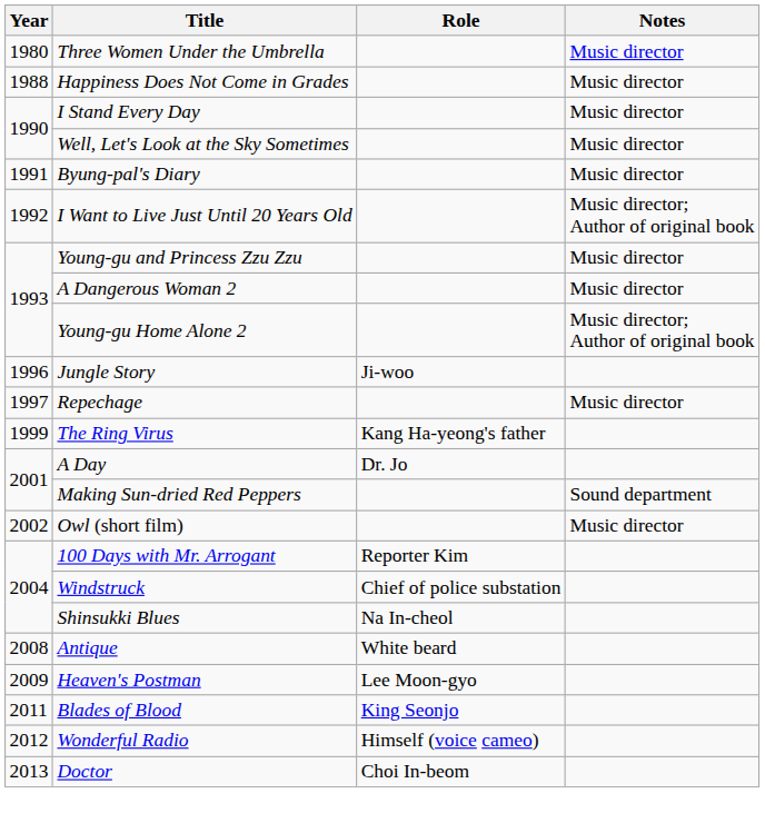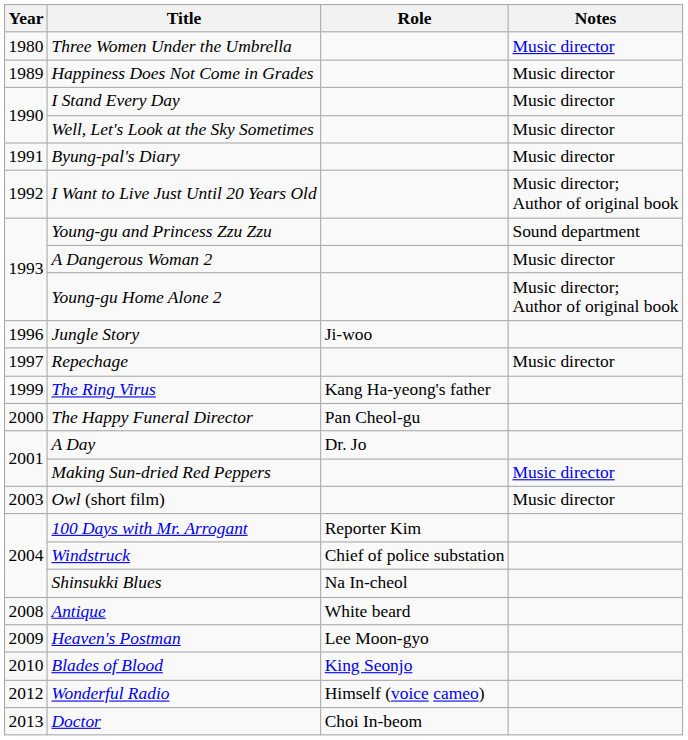Happiness Does Not Come in Grades | Year: 1988 -> 1989
Young-gu and Princess Zzu Zzu | Notes: Music director -> Sound department
+ row: 2000 | The Happy Funeral Director | Pan Cheol-gu
Making Sun-dried Red Peppers | Notes: Sound department -> Music director
Owl (short film) | Year: 2002 -> 2003
Blades of Blood | Year: 2011 -> 2010
